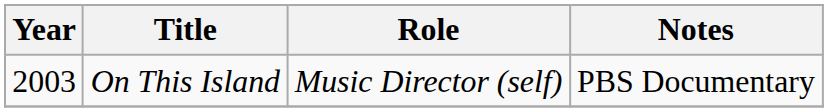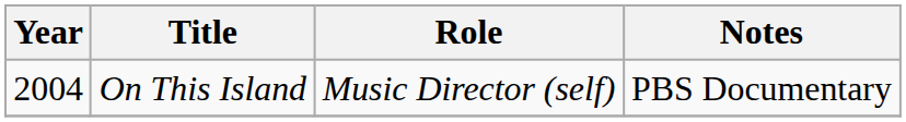On This Island | Year: 2003 -> 2004
